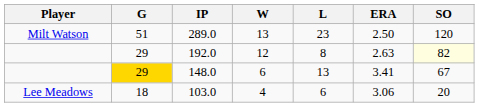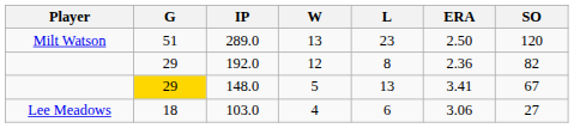192.0 | ERA: 2.63 -> 2.36
192.0 | SO: lightyellow background -> no background
148.0 | W: 6 -> 5
103.0 | SO: 20 -> 27
